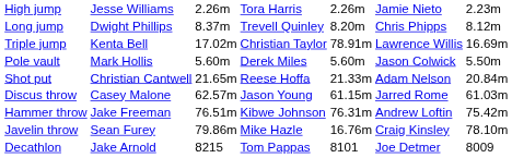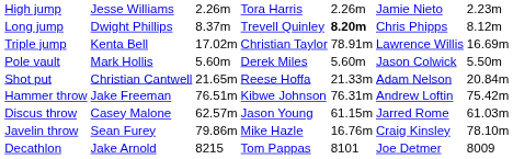Long jump | column 5: normal -> bold
rows swapped: Discus throw <-> Hammer throw
